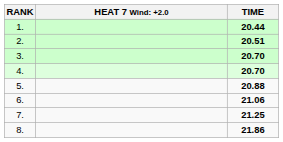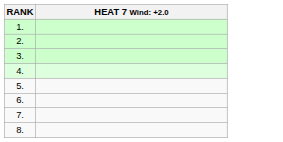- column: TIME | 20.44 | 20.51 | 20.70 | 20.70 | 20.88 | 21.06 | 21.25 | 21.86
